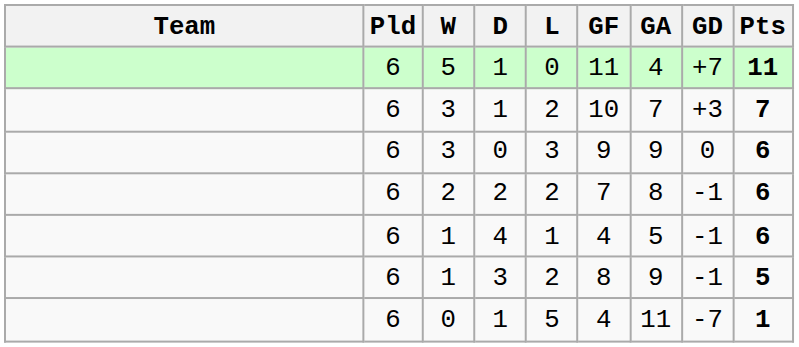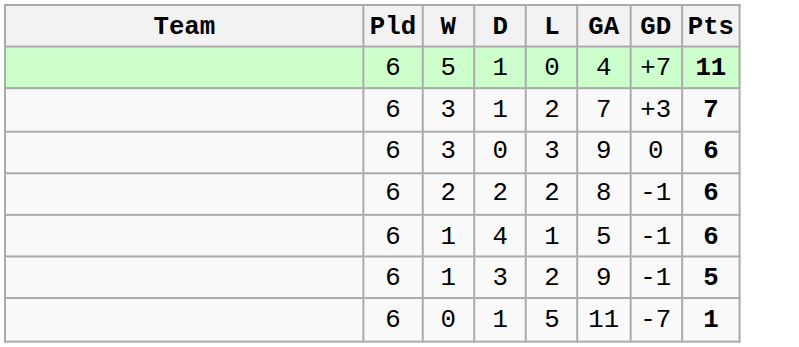- column: GF | 11 | 10 | 9 | 7 | 4 | 8 | 4
